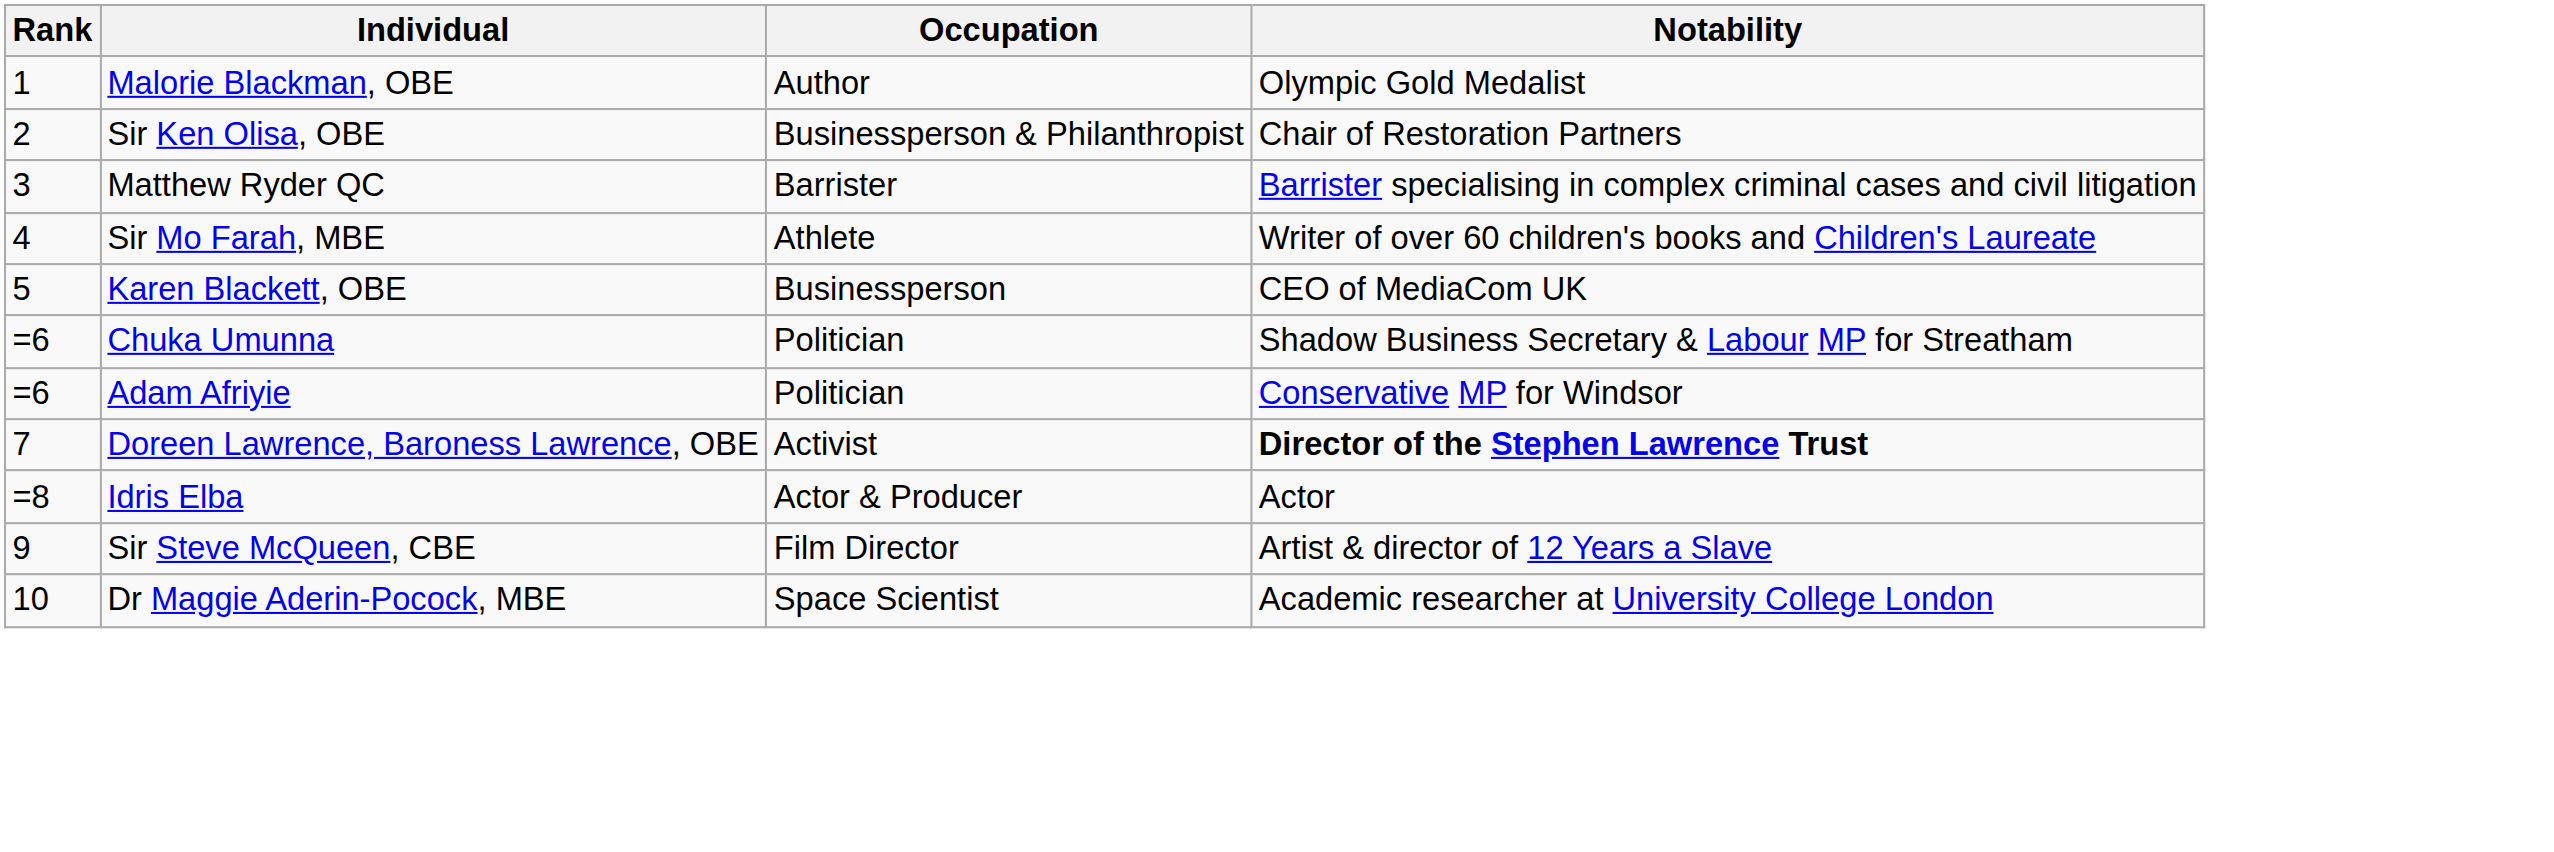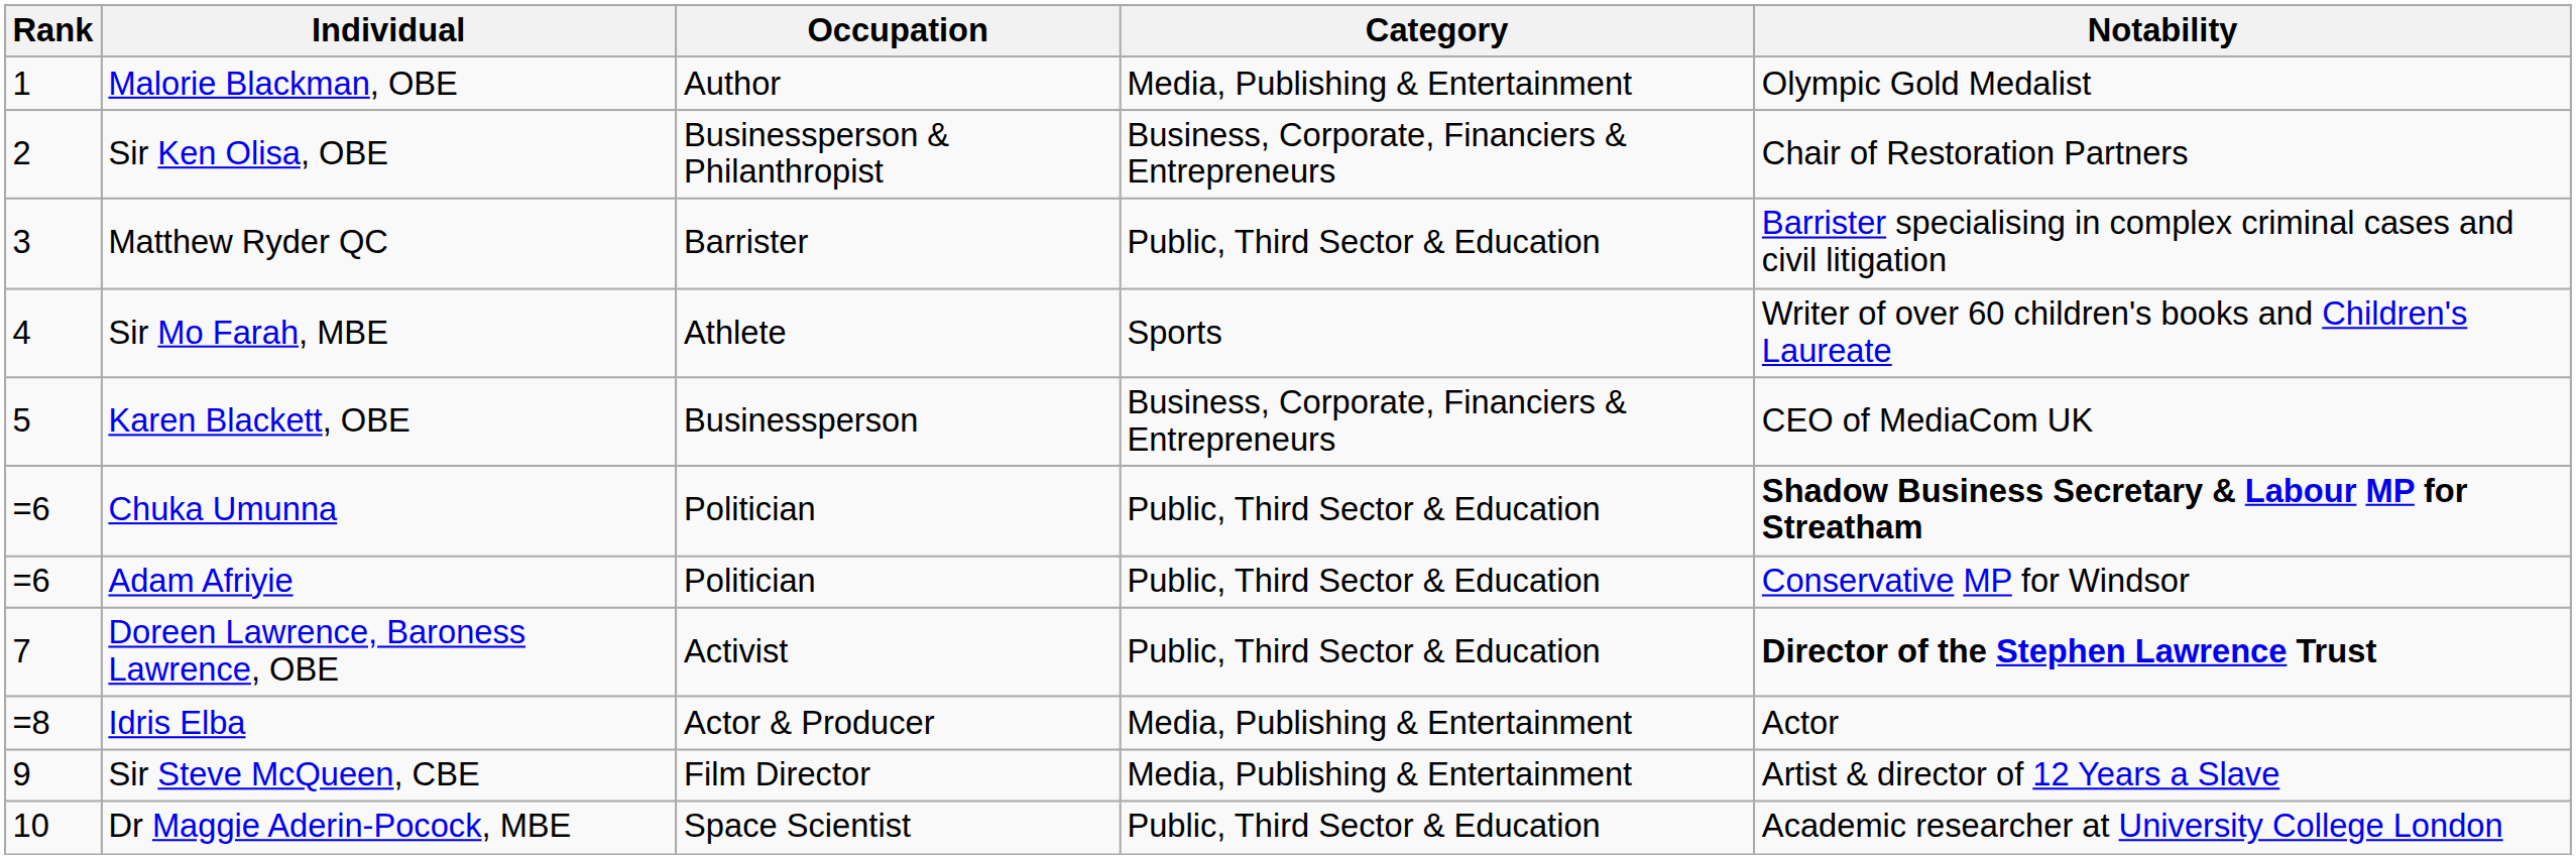+ column: Category | Media, Publishing & Entertainment | Business, Corporate, Financiers & Entrepreneurs | Public, Third Sector & Education | Sports | Business, Corporate, Financiers & Entrepreneurs | Public, Third Sector & Education | Public, Third Sector & Education | Public, Third Sector & Education | Media, Publishing & Entertainment | Media, Publishing & Entertainment | Public, Third Sector & Education
Chuka Umunna | Notability: normal -> bold
